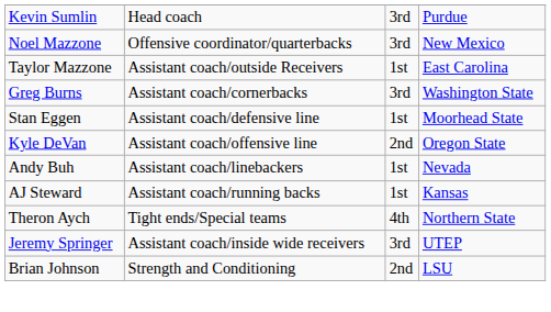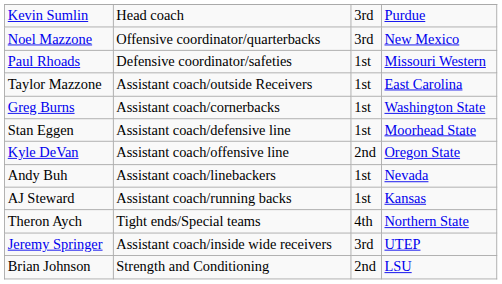+ row: Paul Rhoads | Defensive coordinator/safeties | 1st | Missouri Western
Greg Burns | column 3: 3rd -> 1st
